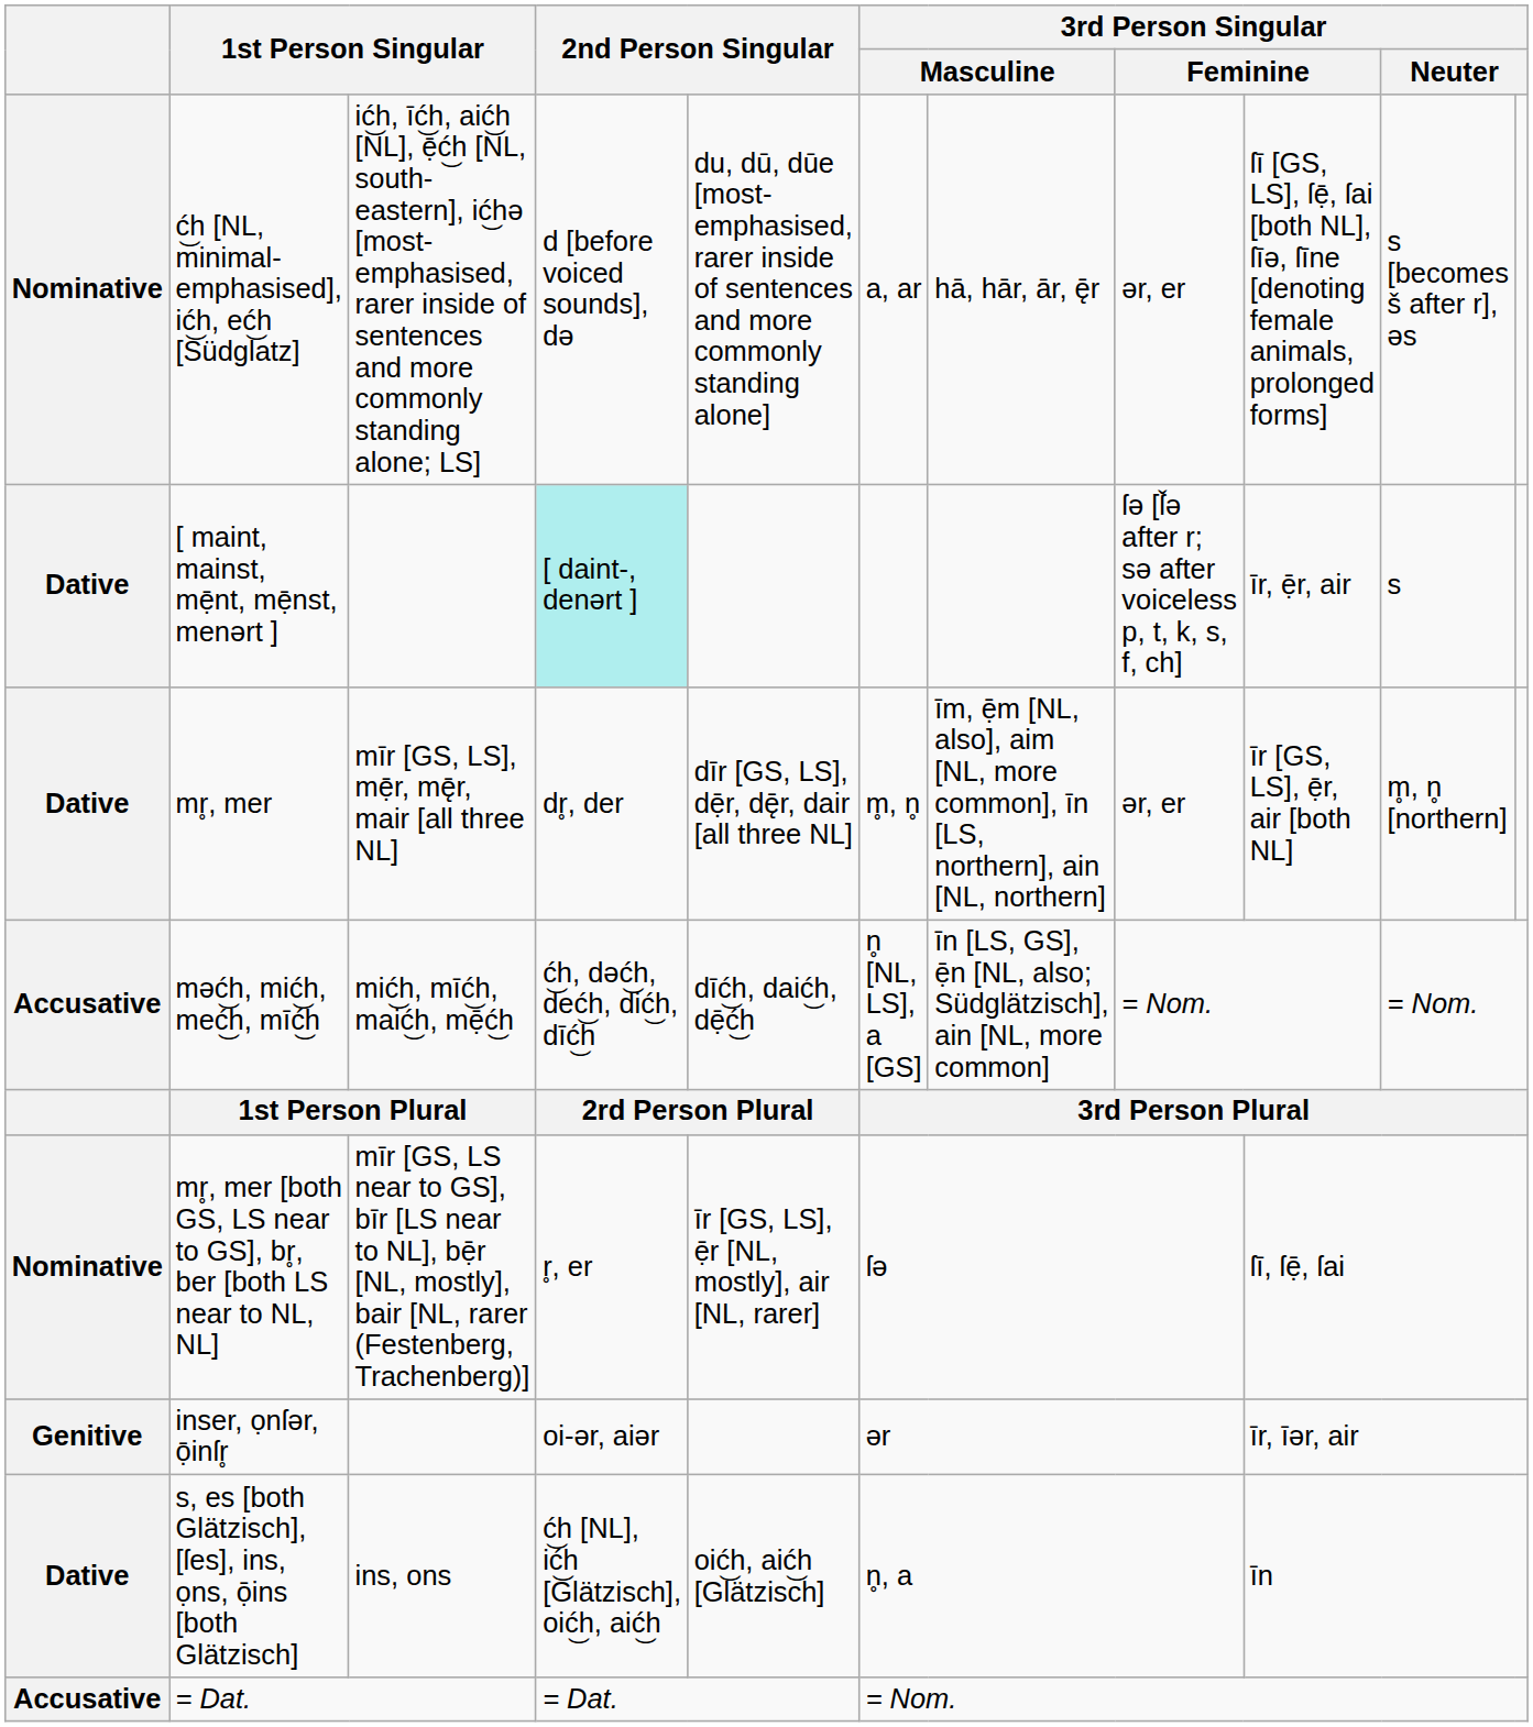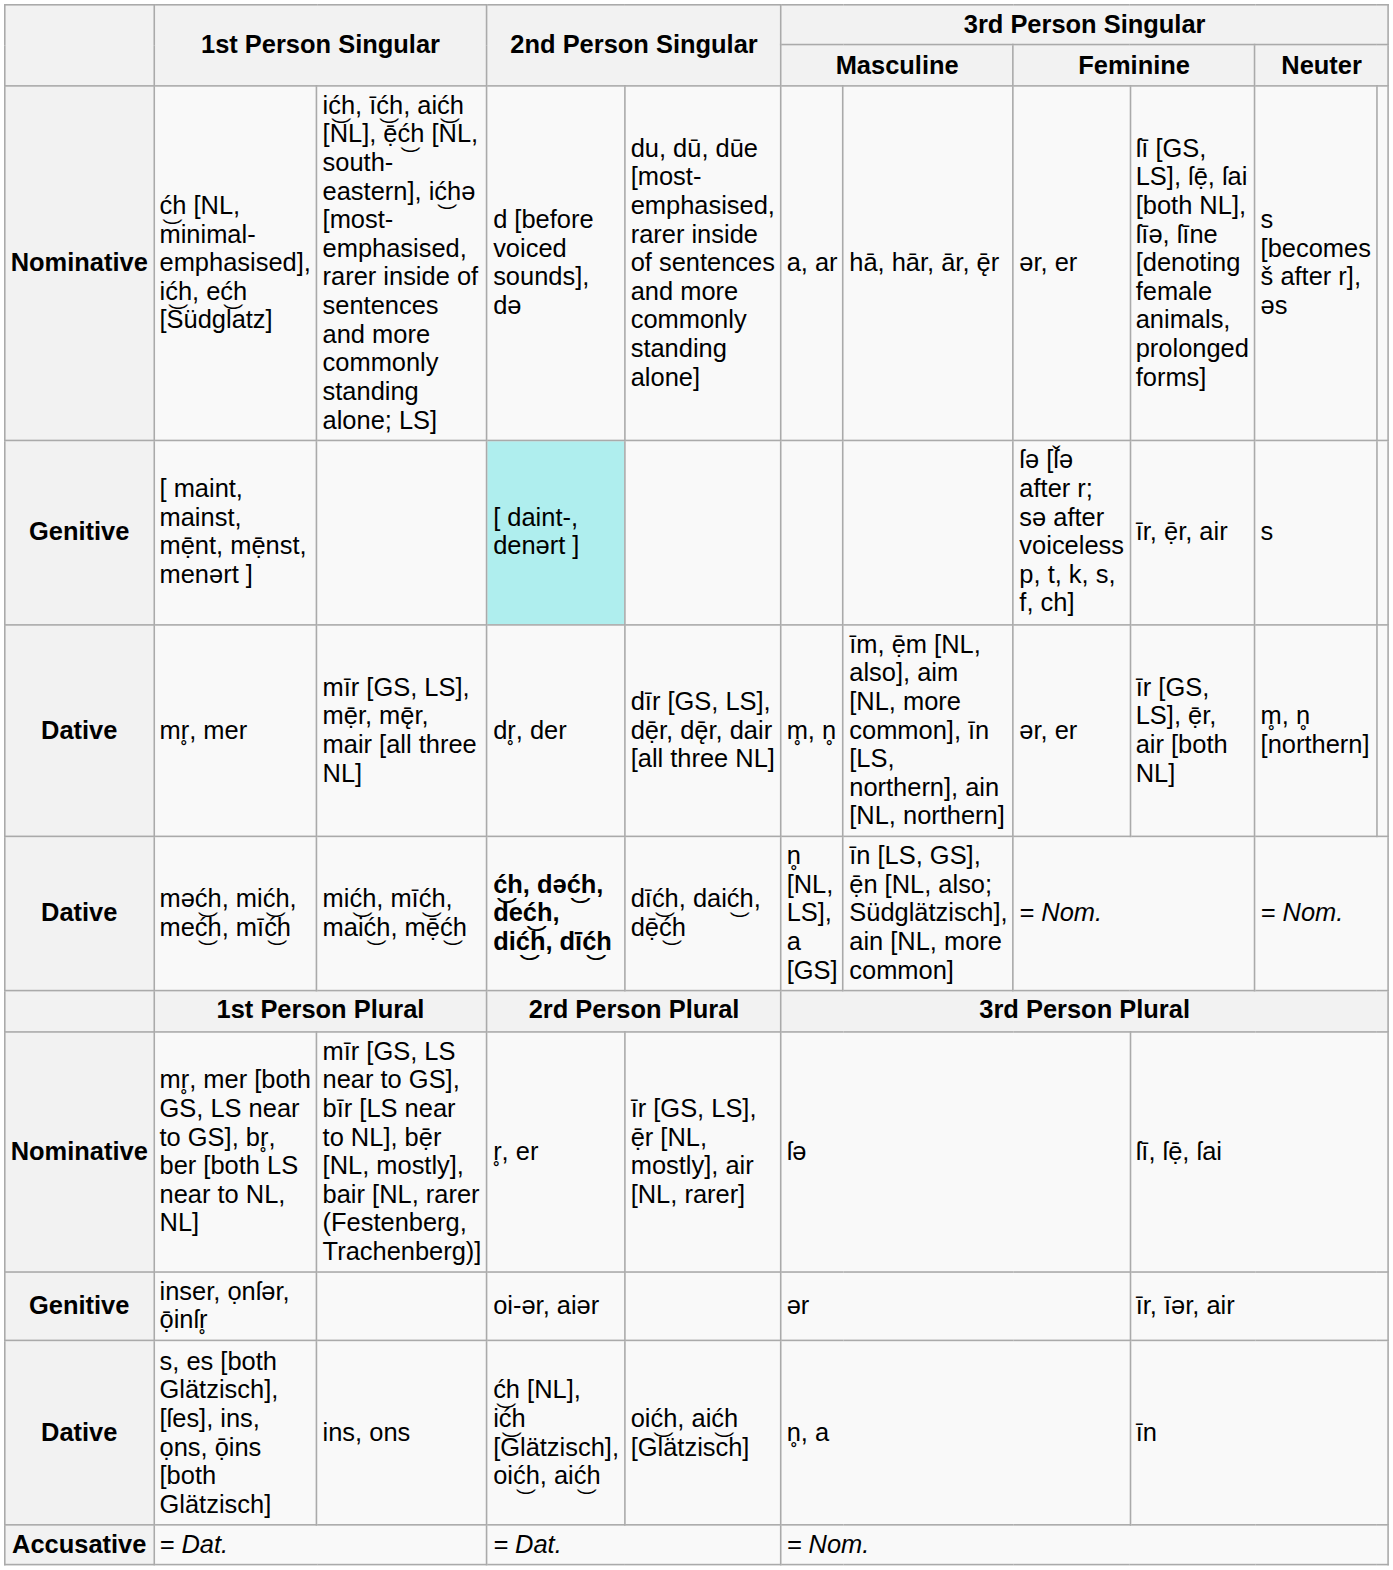[ maint, mainst, mẹ̄nt, mẹ̄nst, menərt ] | column 1: Dative -> Genitive
məć͜h, mić͜h, meć͜h, mīć͜h | column 1: Accusative -> Dative
məć͜h, mić͜h, meć͜h, mīć͜h | column 4: normal -> bold
